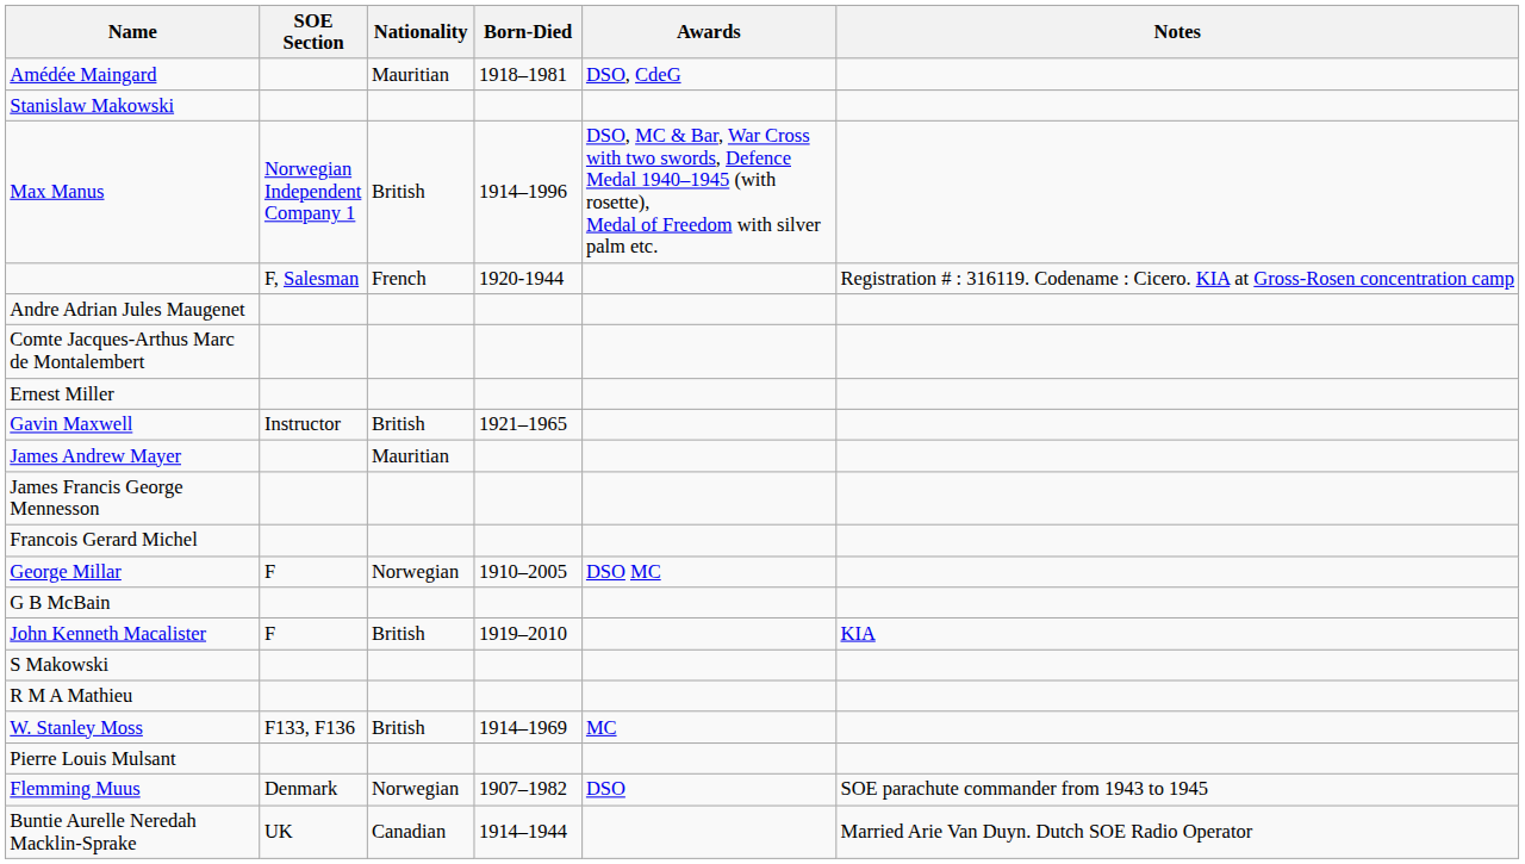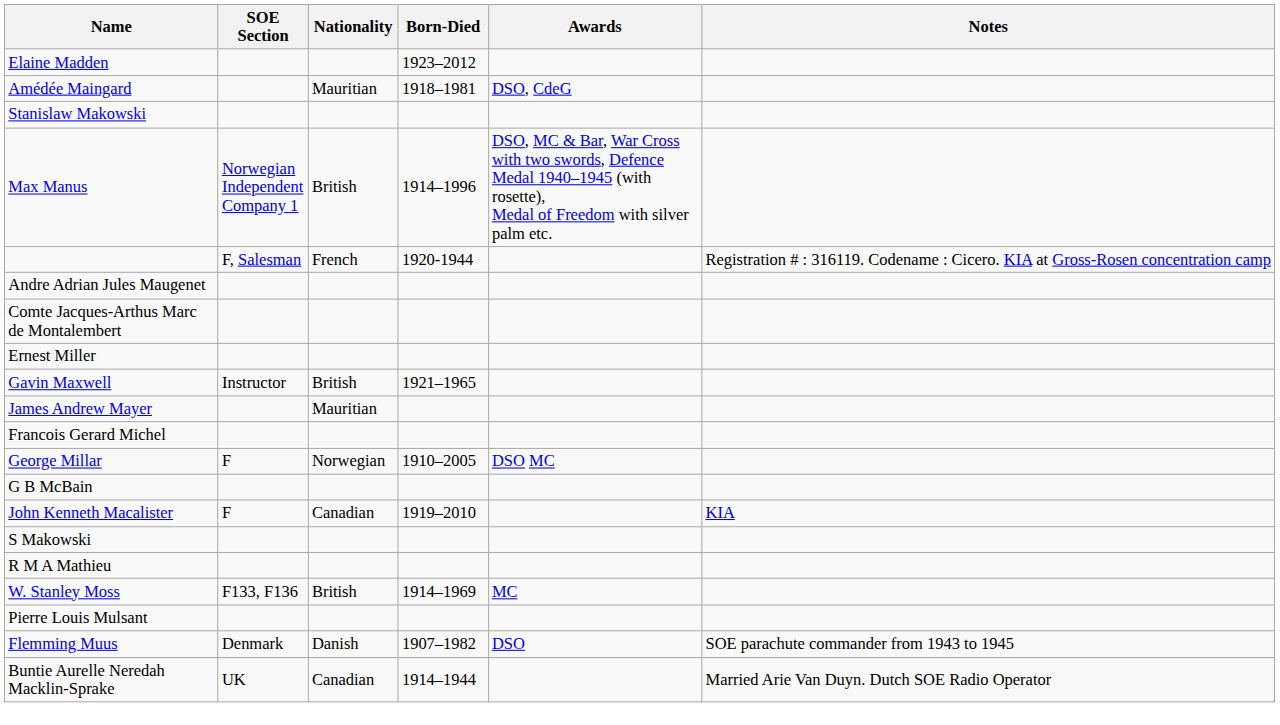+ row: Elaine Madden | 1923–2012
- row: James Francis George Mennesson
John Kenneth Macalister | Nationality: British -> Canadian
Flemming Muus | Nationality: Norwegian -> Danish
